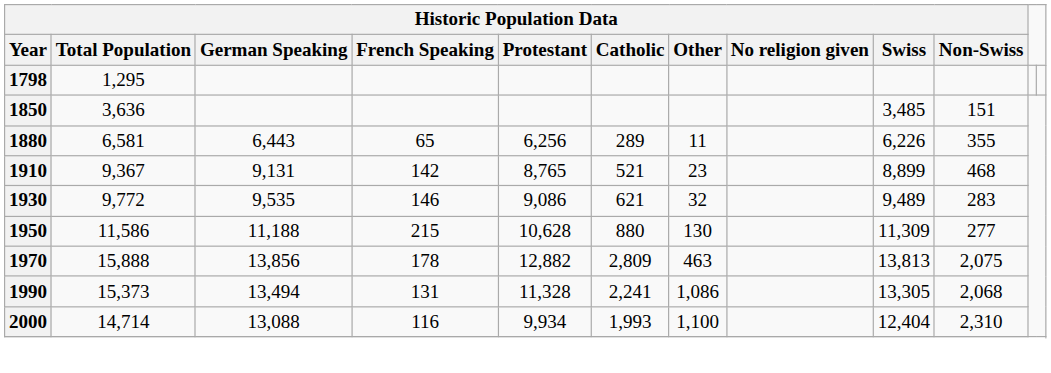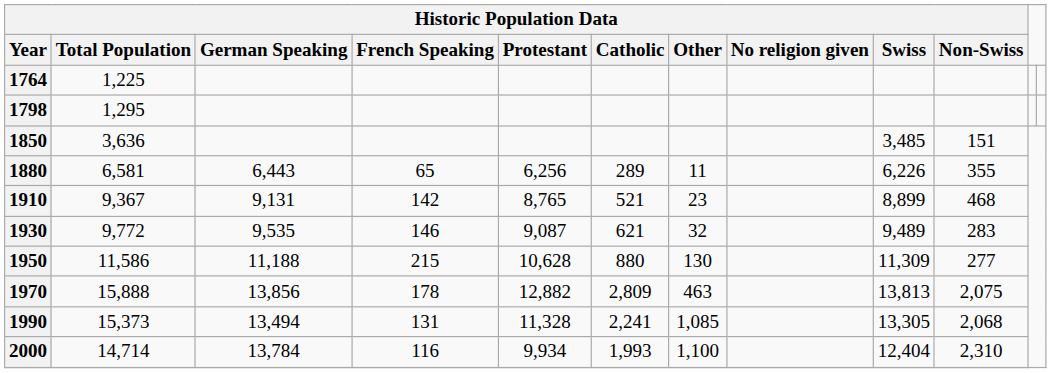+ row: 1764 | 1,225
1930 | Historic Population Data / Protestant: 9,086 -> 9,087
1990 | Historic Population Data / Other: 1,086 -> 1,085
2000 | Historic Population Data / German Speaking: 13,088 -> 13,784
